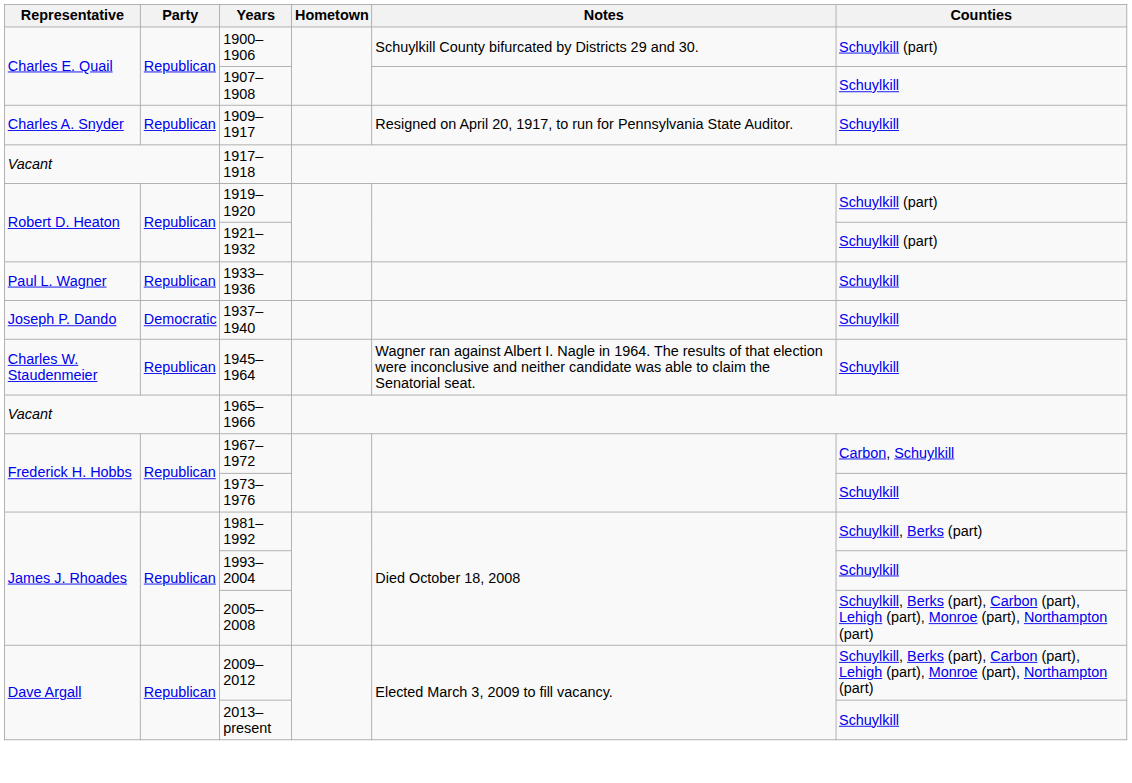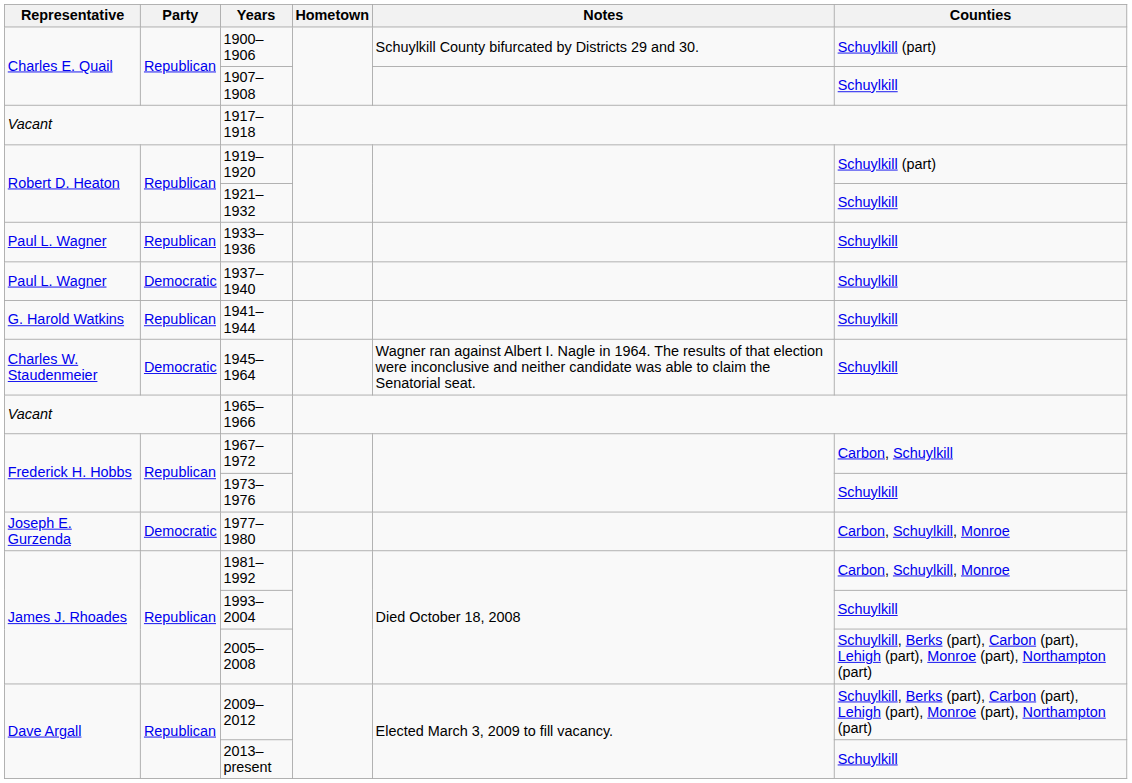- row: Charles A. Snyder | Republican | 1909–1917 | Resigned on April 20, 1917, to run for Pennsylvania State Auditor. | Schuylkill
1921–1932 | Counties: Schuylkill (part) -> Schuylkill
1937–1940 | Representative: Joseph P. Dando -> Paul L. Wagner
+ row: G. Harold Watkins | Republican | 1941–1944 | Schuylkill
1945–1964 | Party: Republican -> Democratic
+ row: Joseph E. Gurzenda | Democratic | 1977–1980 | Carbon, Schuylkill, Monroe
1981–1992 | Counties: Schuylkill, Berks (part) -> Carbon, Schuylkill, Monroe
